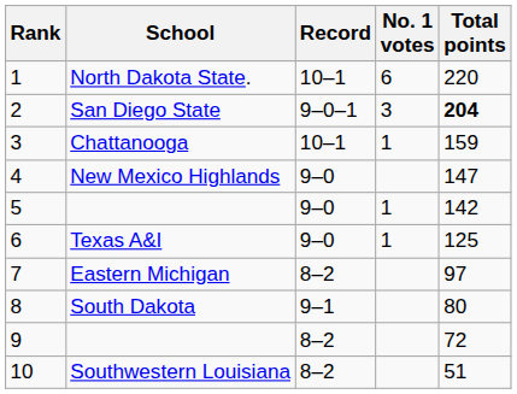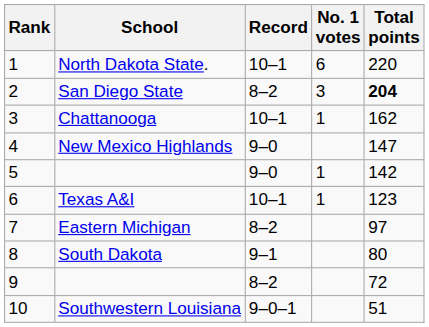San Diego State | Record: 9–0–1 -> 8–2
Chattanooga | Total points: 159 -> 162
Texas A&I | Record: 9–0 -> 10–1
Texas A&I | Total points: 125 -> 123
Southwestern Louisiana | Record: 8–2 -> 9–0–1
